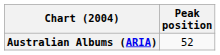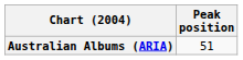Australian Albums (ARIA) | Peak position: 52 -> 51
